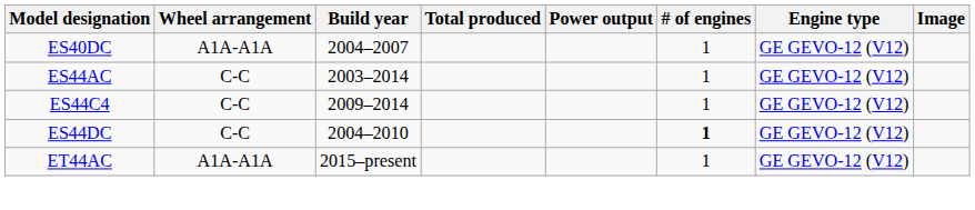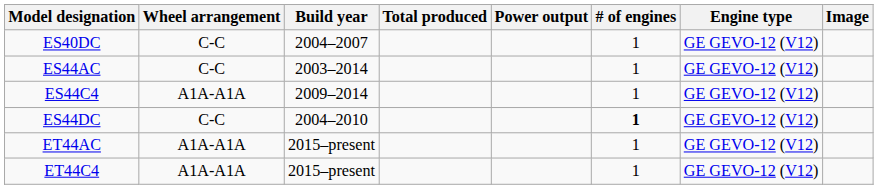ES40DC | Wheel arrangement: A1A-A1A -> C-C
ES44C4 | Wheel arrangement: C-C -> A1A-A1A
+ row: ET44C4 | A1A-A1A | 2015–present | 1 | GE GEVO-12 (V12)
